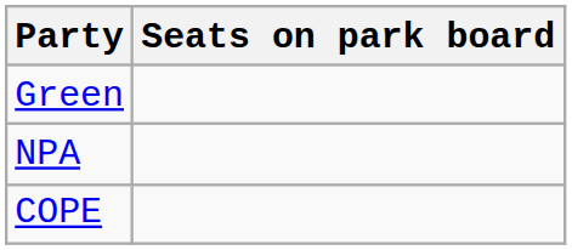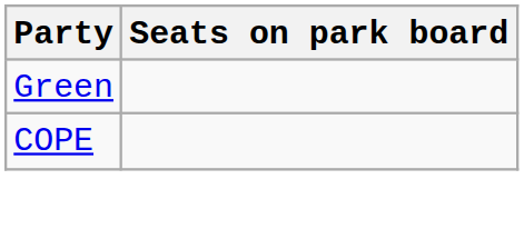- row: NPA
